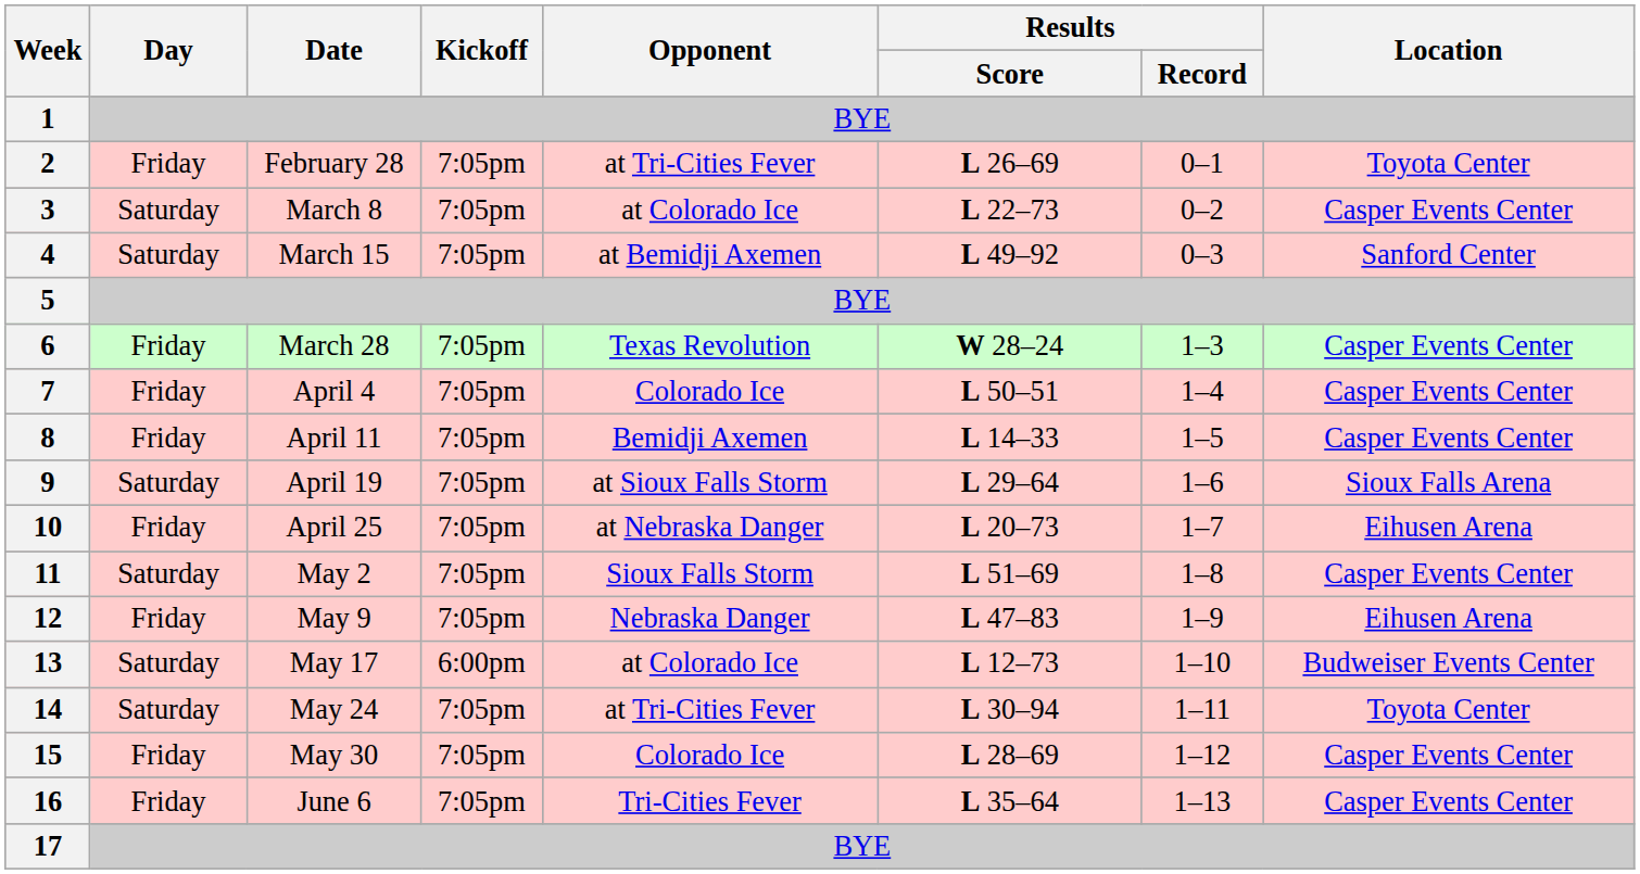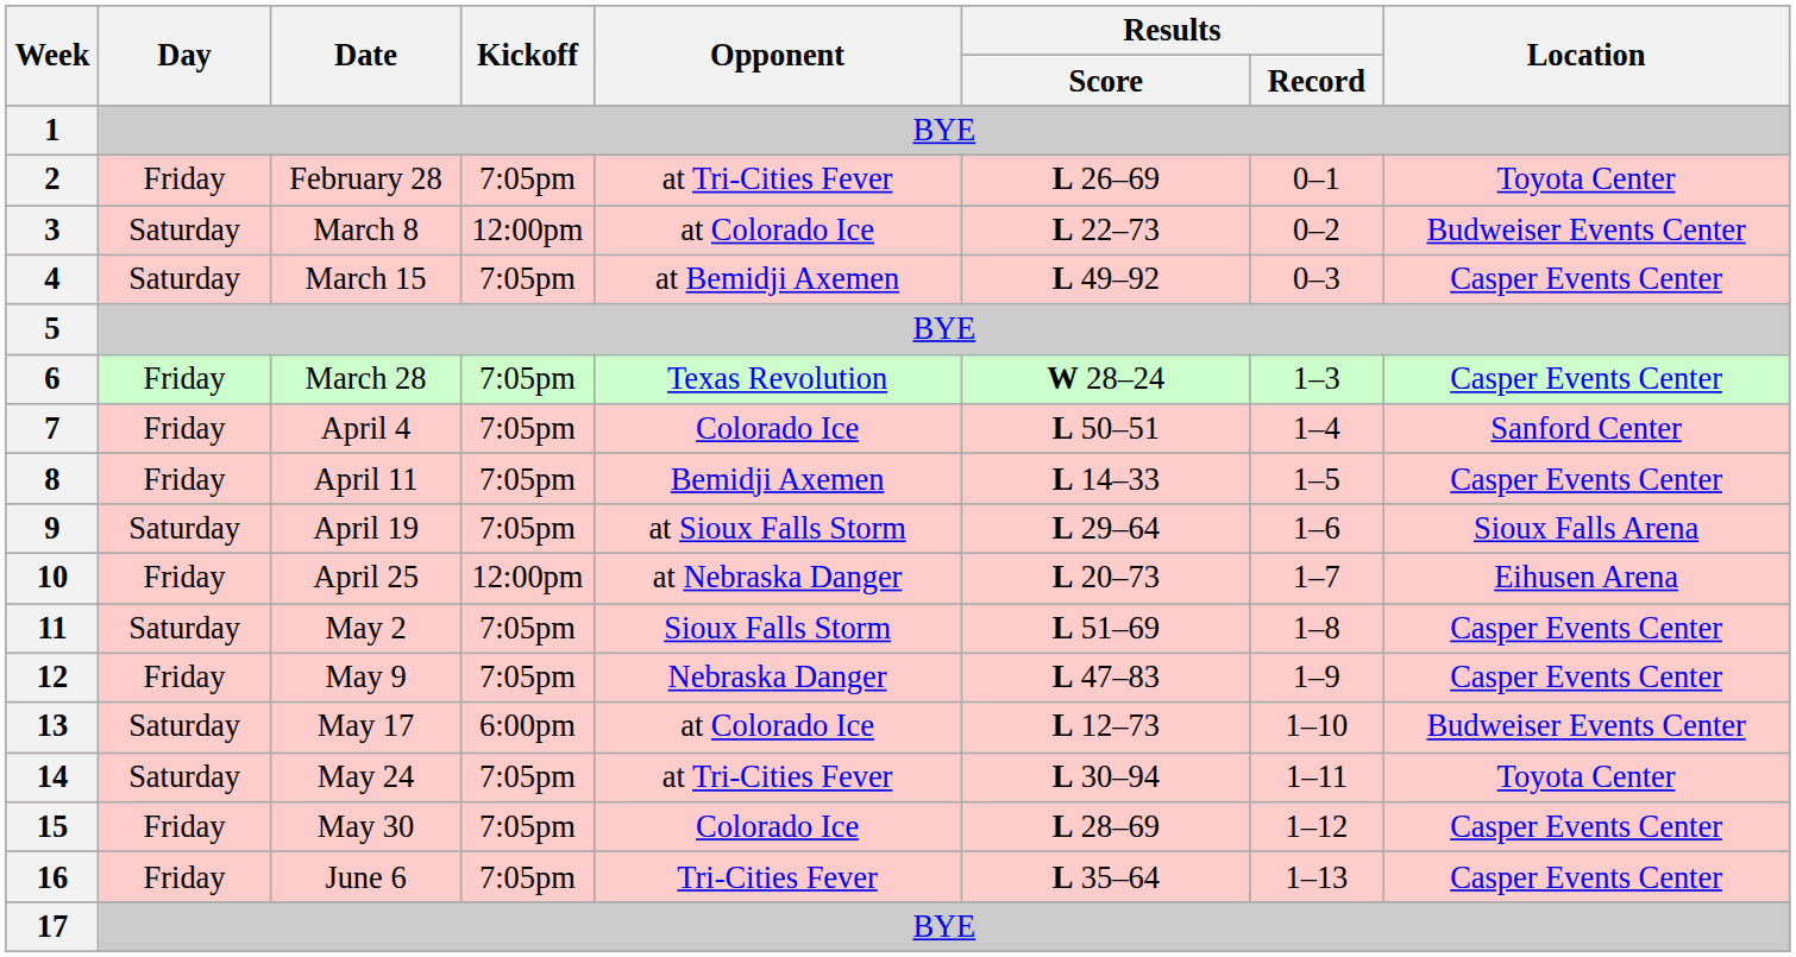3 | Kickoff: 7:05pm -> 12:00pm
3 | Location: Casper Events Center -> Budweiser Events Center
4 | Location: Sanford Center -> Casper Events Center
7 | Location: Casper Events Center -> Sanford Center
10 | Kickoff: 7:05pm -> 12:00pm
12 | Location: Eihusen Arena -> Casper Events Center
